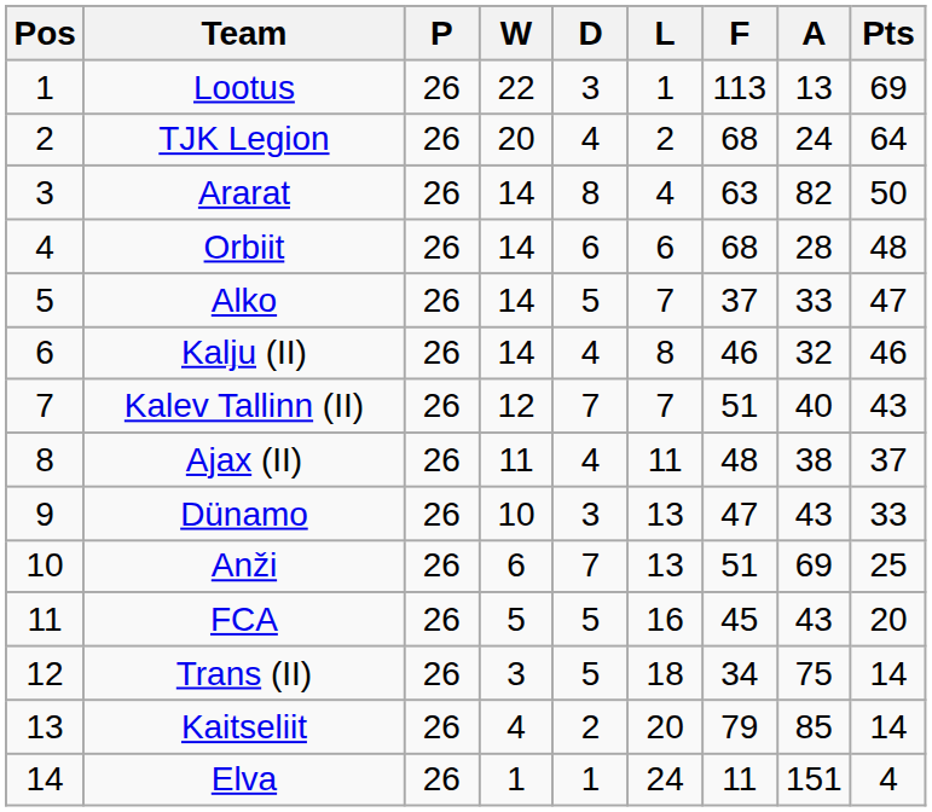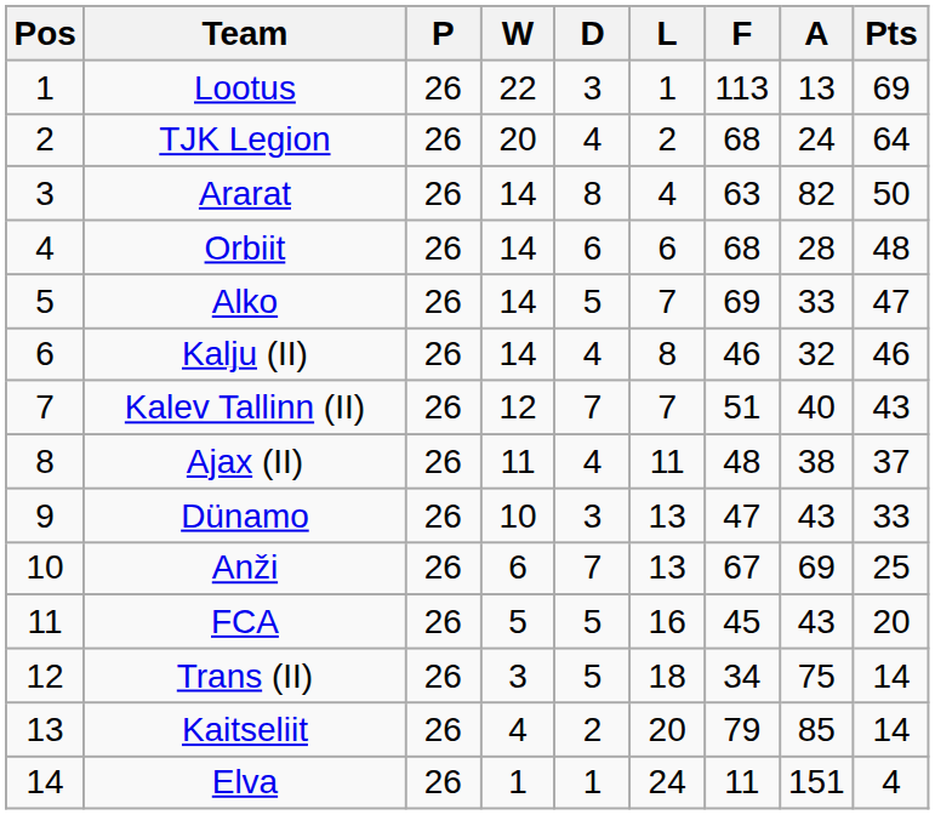Alko | F: 37 -> 69
Anži | F: 51 -> 67
